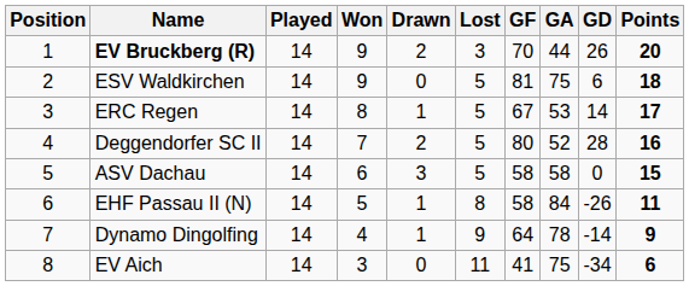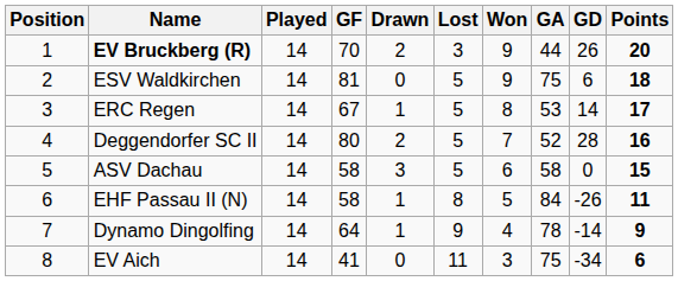columns swapped: Won <-> GF
